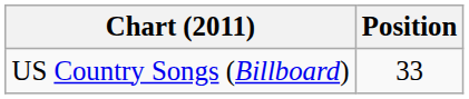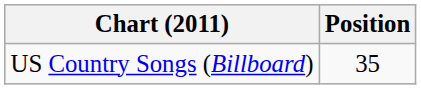US Country Songs (Billboard) | Position: 33 -> 35
